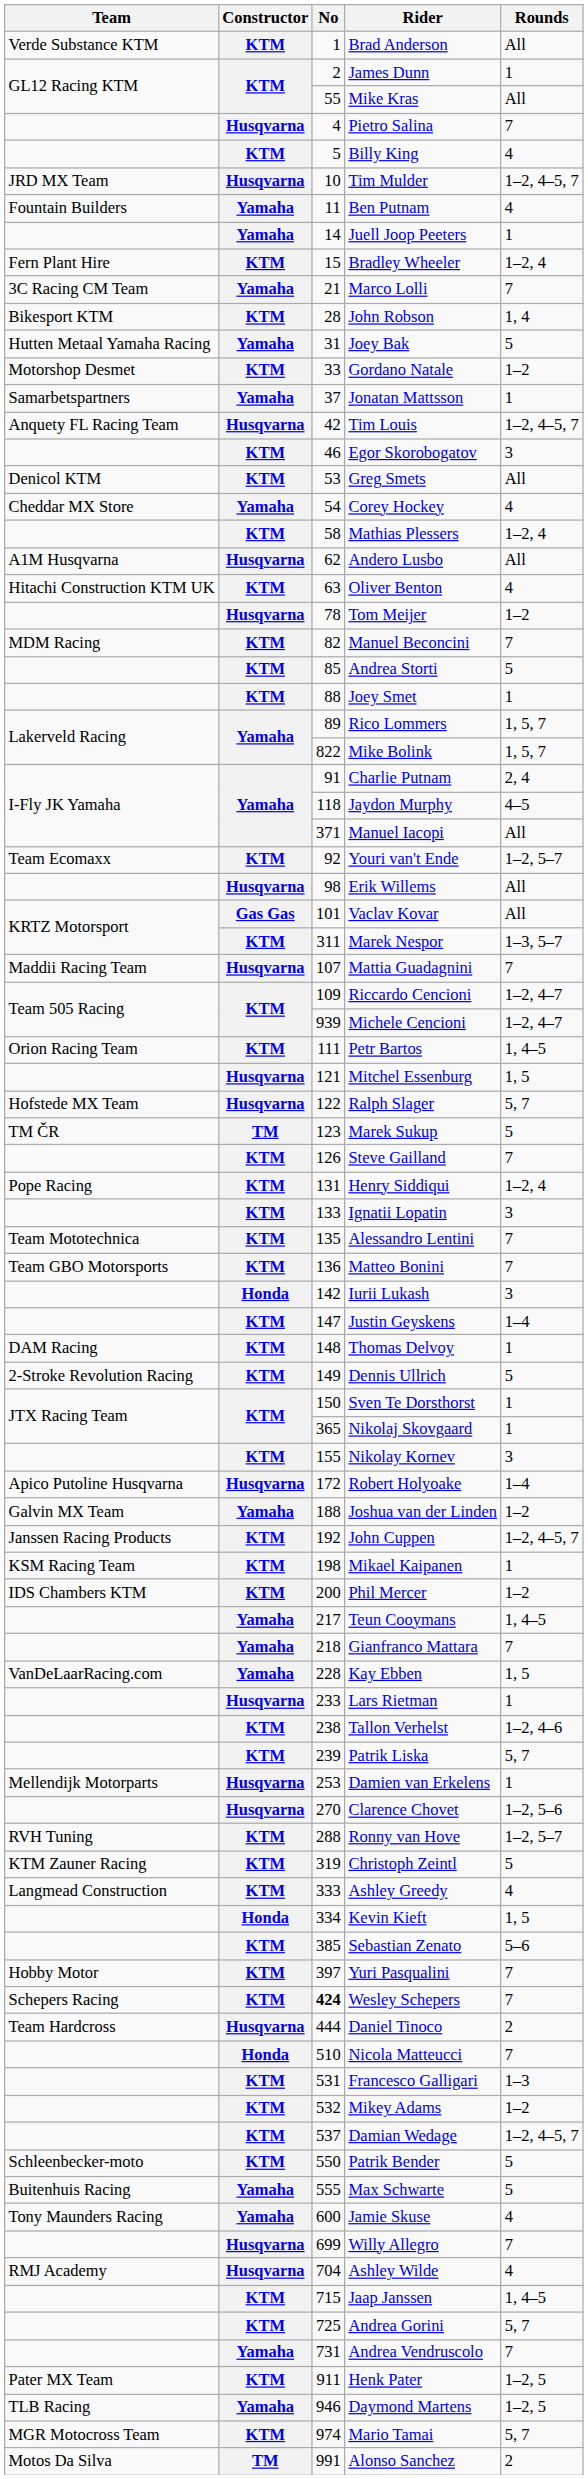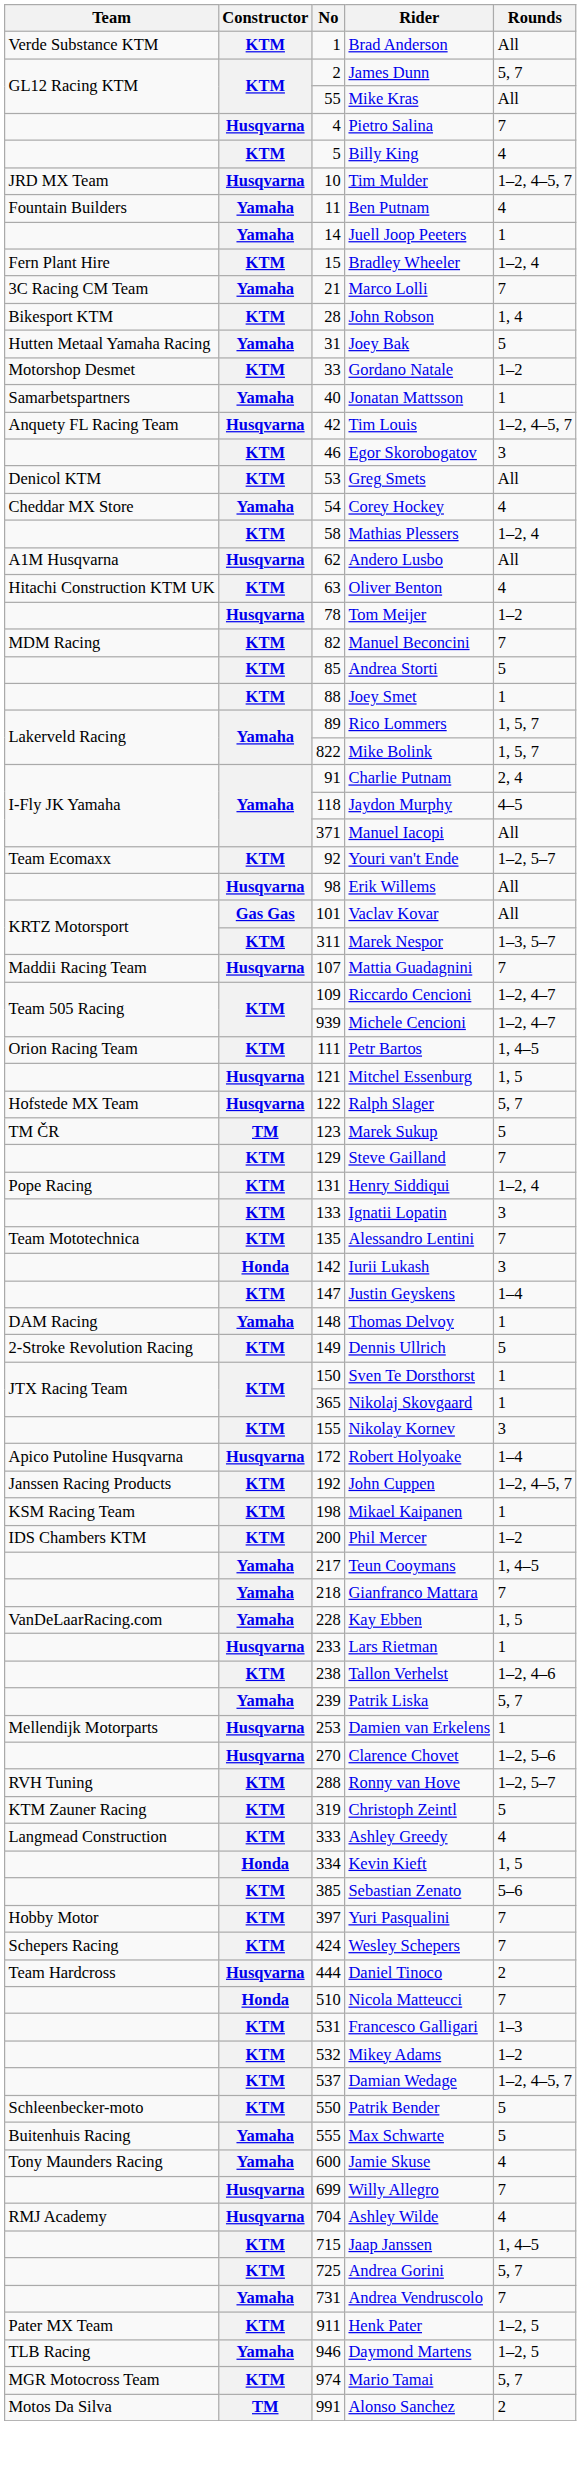James Dunn | Rounds: 1 -> 5, 7
Jonatan Mattsson | No: 37 -> 40
Steve Gailland | No: 126 -> 129
- row: Team GBO Motorsports | KTM | 136 | Matteo Bonini | 7
Thomas Delvoy | Constructor: KTM -> Yamaha
- row: Galvin MX Team | Yamaha | 188 | Joshua van der Linden | 1–2
Patrik Liska | Constructor: KTM -> Yamaha
Wesley Schepers | No: bold -> normal
